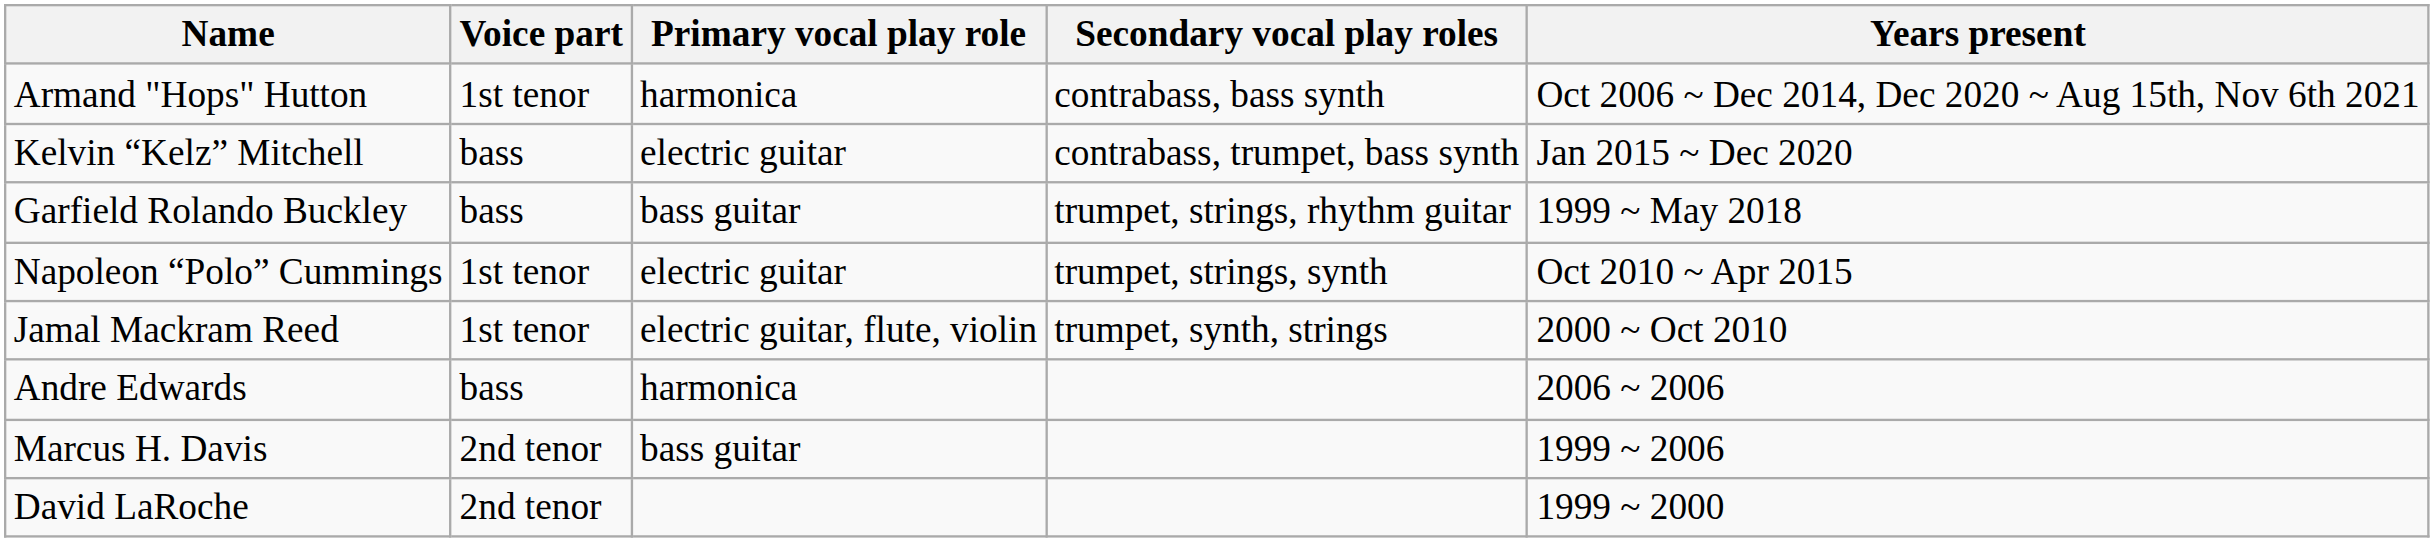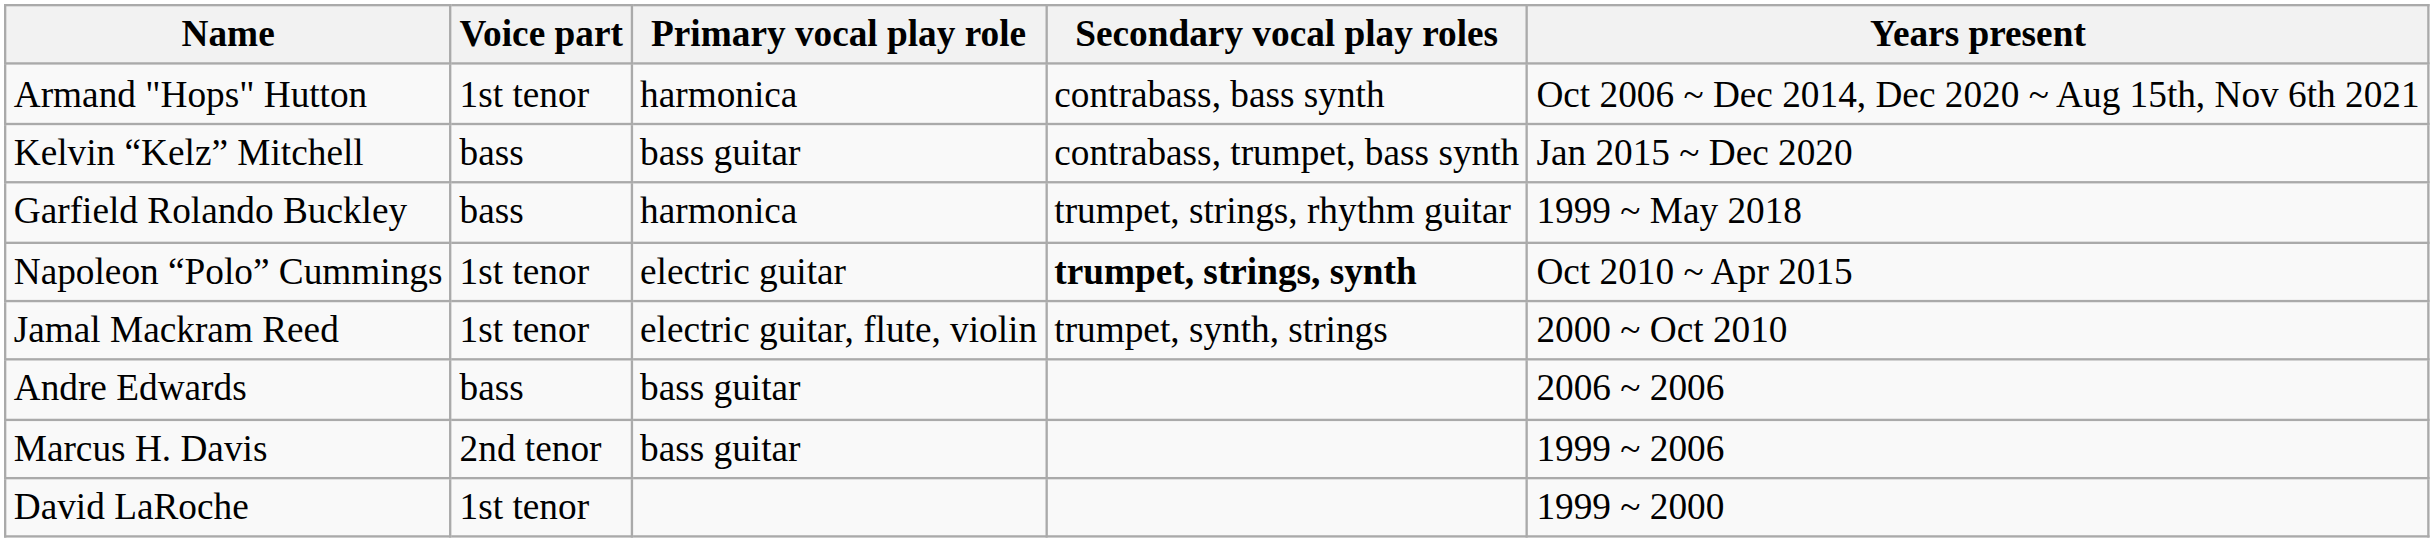Kelvin “Kelz” Mitchell | Primary vocal play role: electric guitar -> bass guitar
Garfield Rolando Buckley | Primary vocal play role: bass guitar -> harmonica
Napoleon “Polo” Cummings | Secondary vocal play roles: normal -> bold
Andre Edwards | Primary vocal play role: harmonica -> bass guitar
David LaRoche | Voice part: 2nd tenor -> 1st tenor
